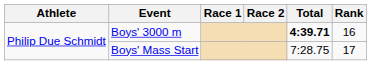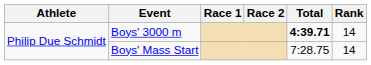Boys' 3000 m | Rank: 16 -> 14
Boys' Mass Start | Rank: 17 -> 14
